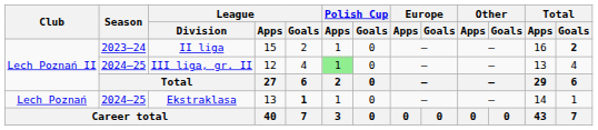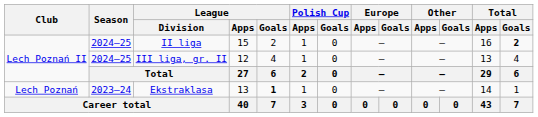II liga | Season: 2023–24 -> 2024–25
III liga, gr. II | Polish Cup / Apps: lightgreen background -> no background
Ekstraklasa | Season: 2024–25 -> 2023–24
